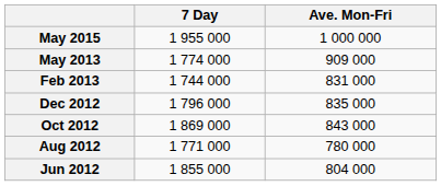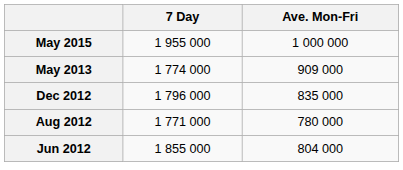- row: Feb 2013 | 1 744 000 | 831 000
- row: Oct 2012 | 1 869 000 | 843 000
